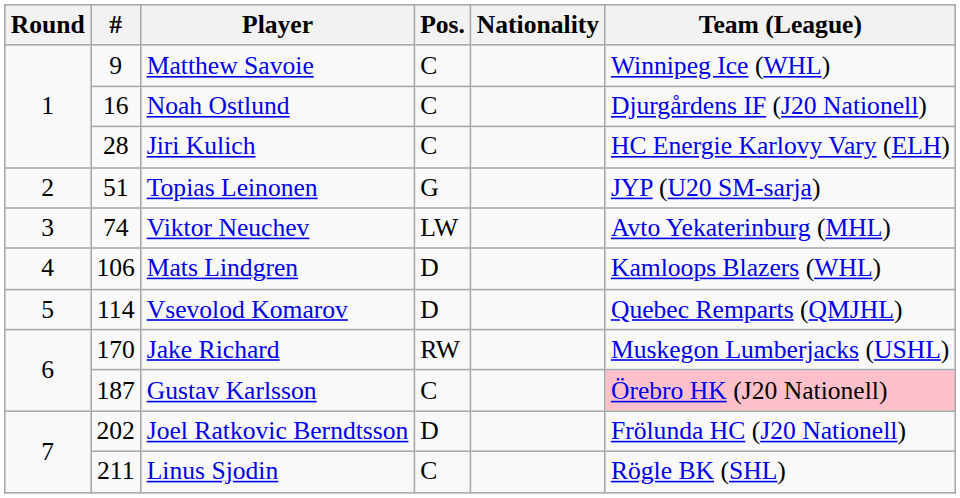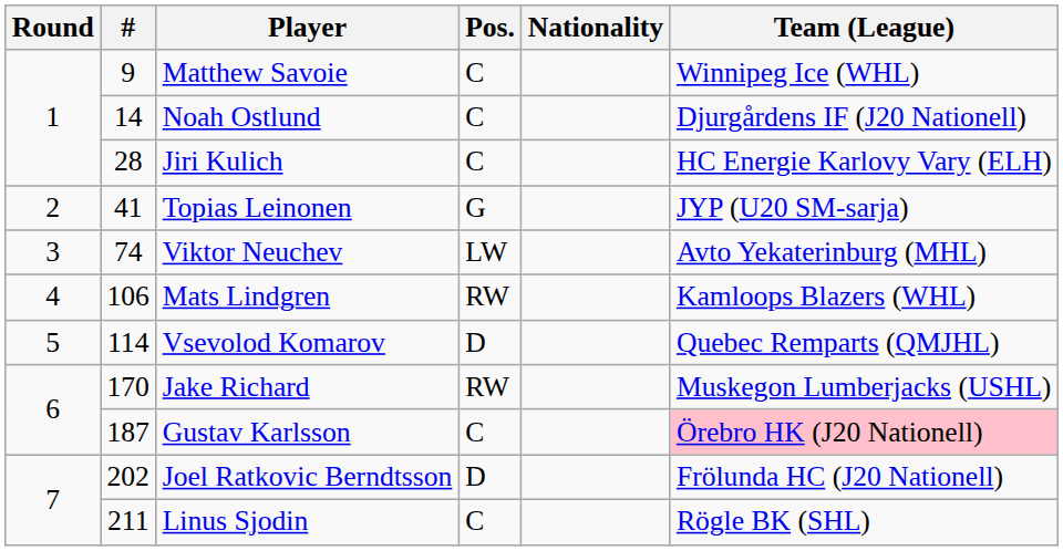Noah Ostlund | #: 16 -> 14
Topias Leinonen | #: 51 -> 41
Mats Lindgren | Pos.: D -> RW
